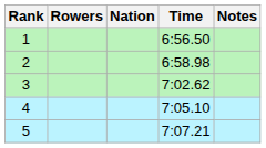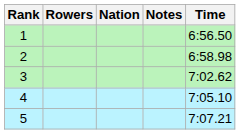columns swapped: Time <-> Notes
